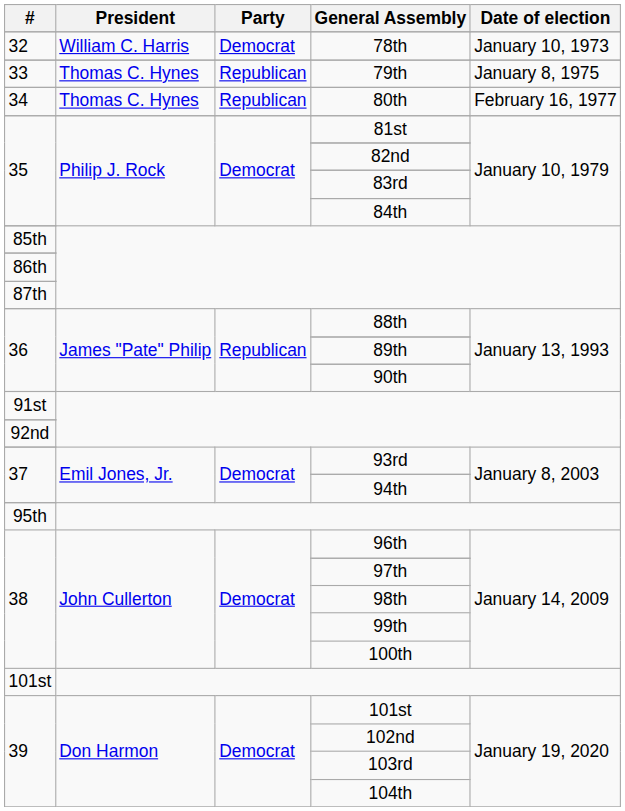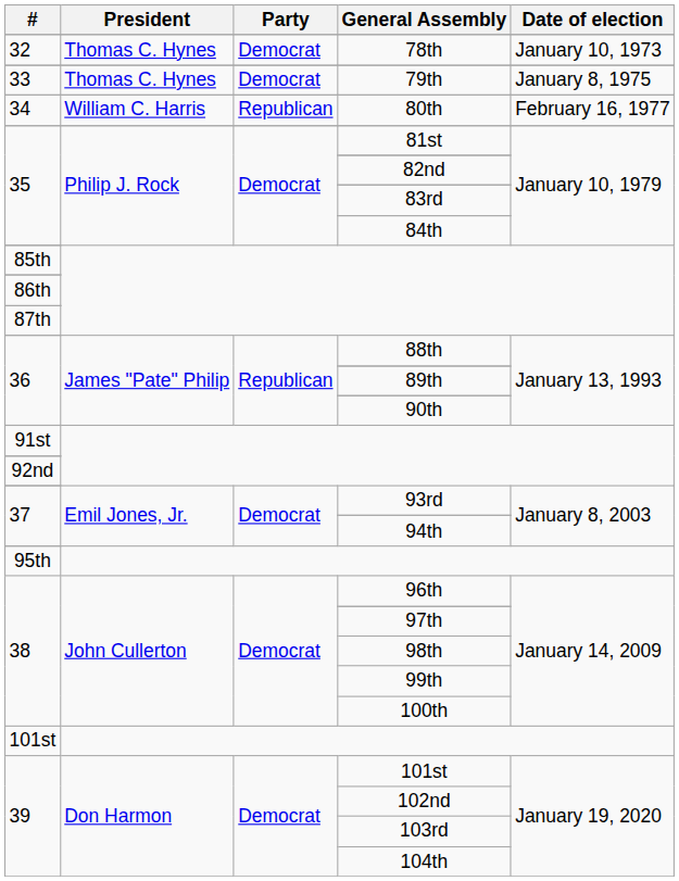78th | President: William C. Harris -> Thomas C. Hynes
79th | Party: Republican -> Democrat
80th | President: Thomas C. Hynes -> William C. Harris
